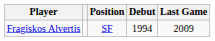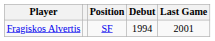Fragiskos Alvertis | Last Game: 2009 -> 2001
